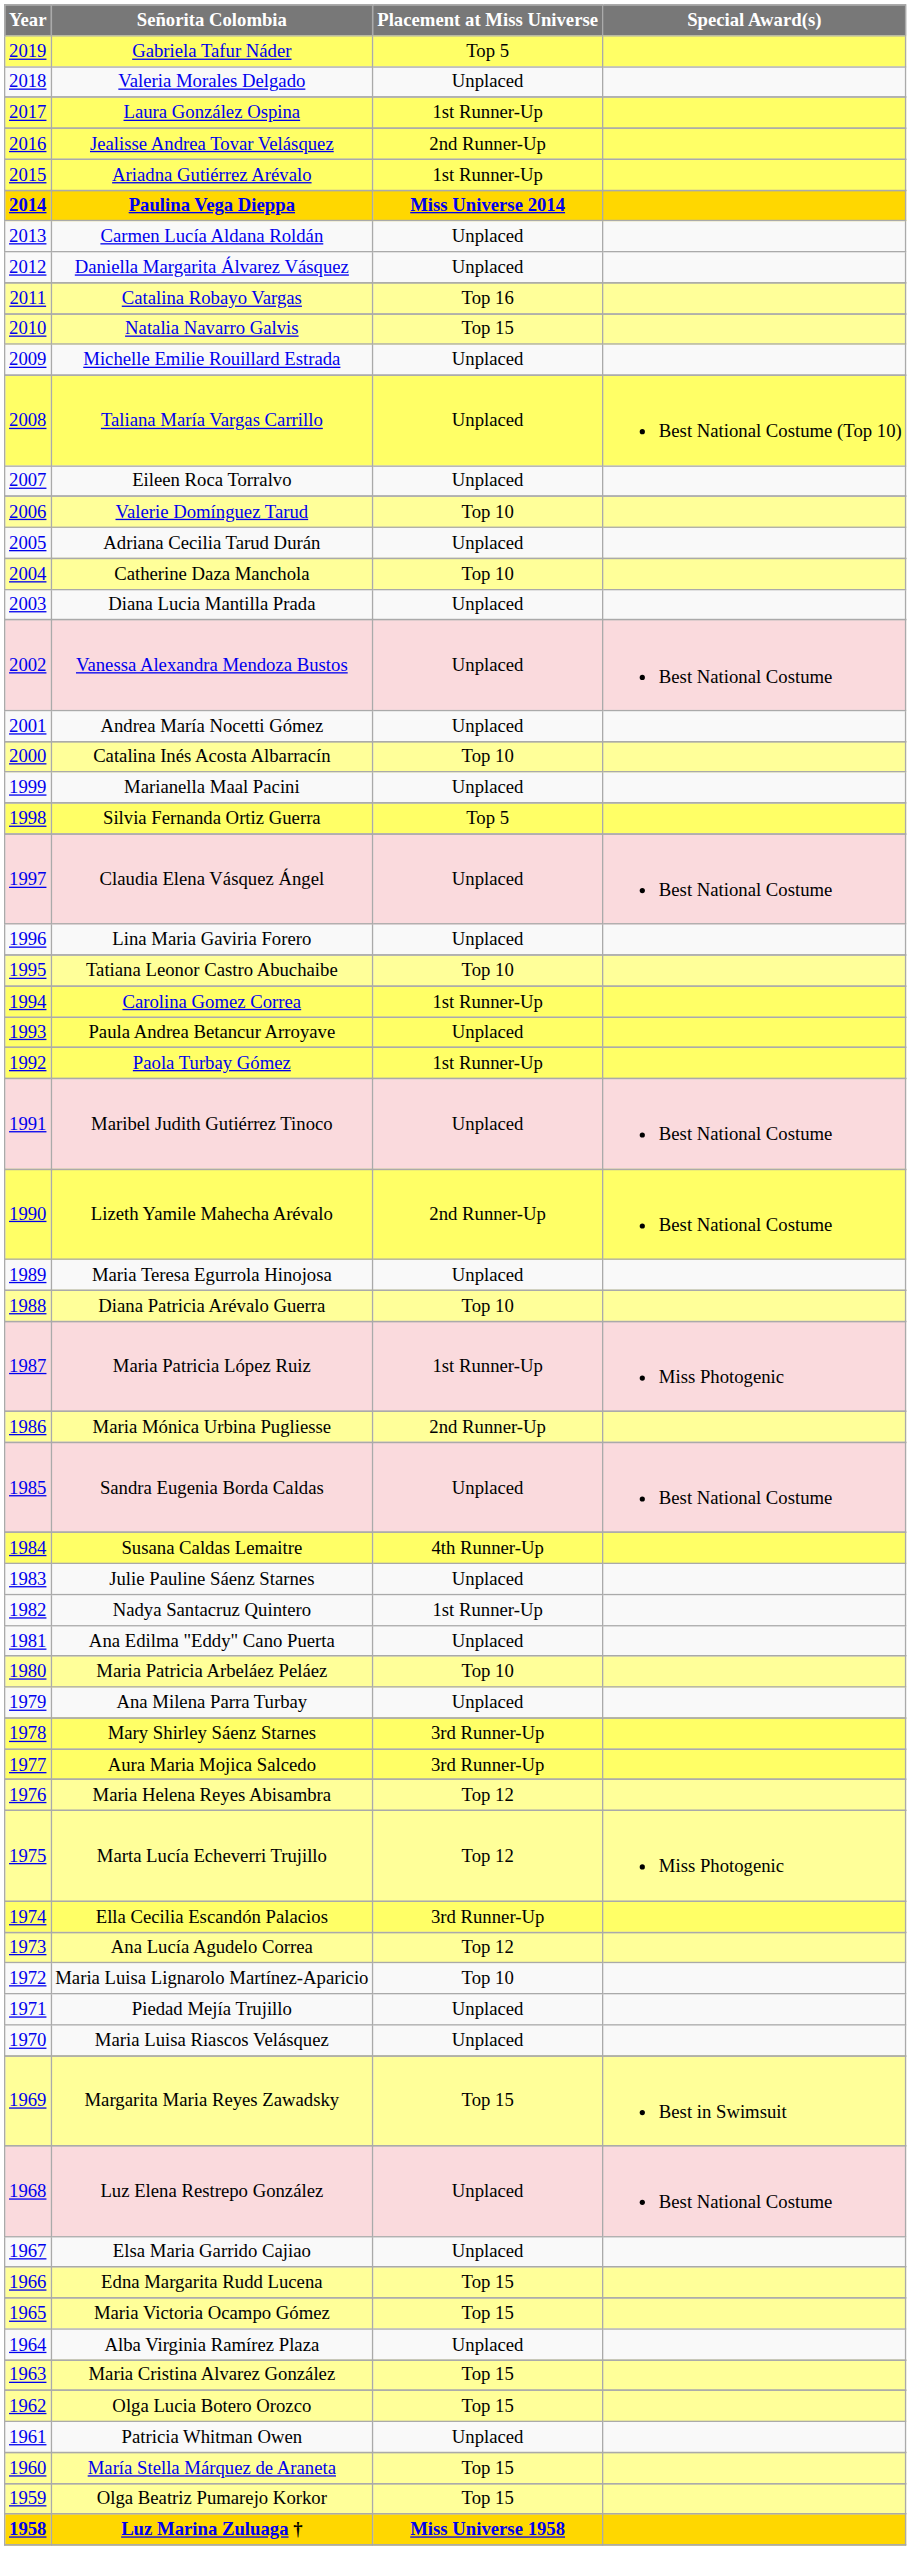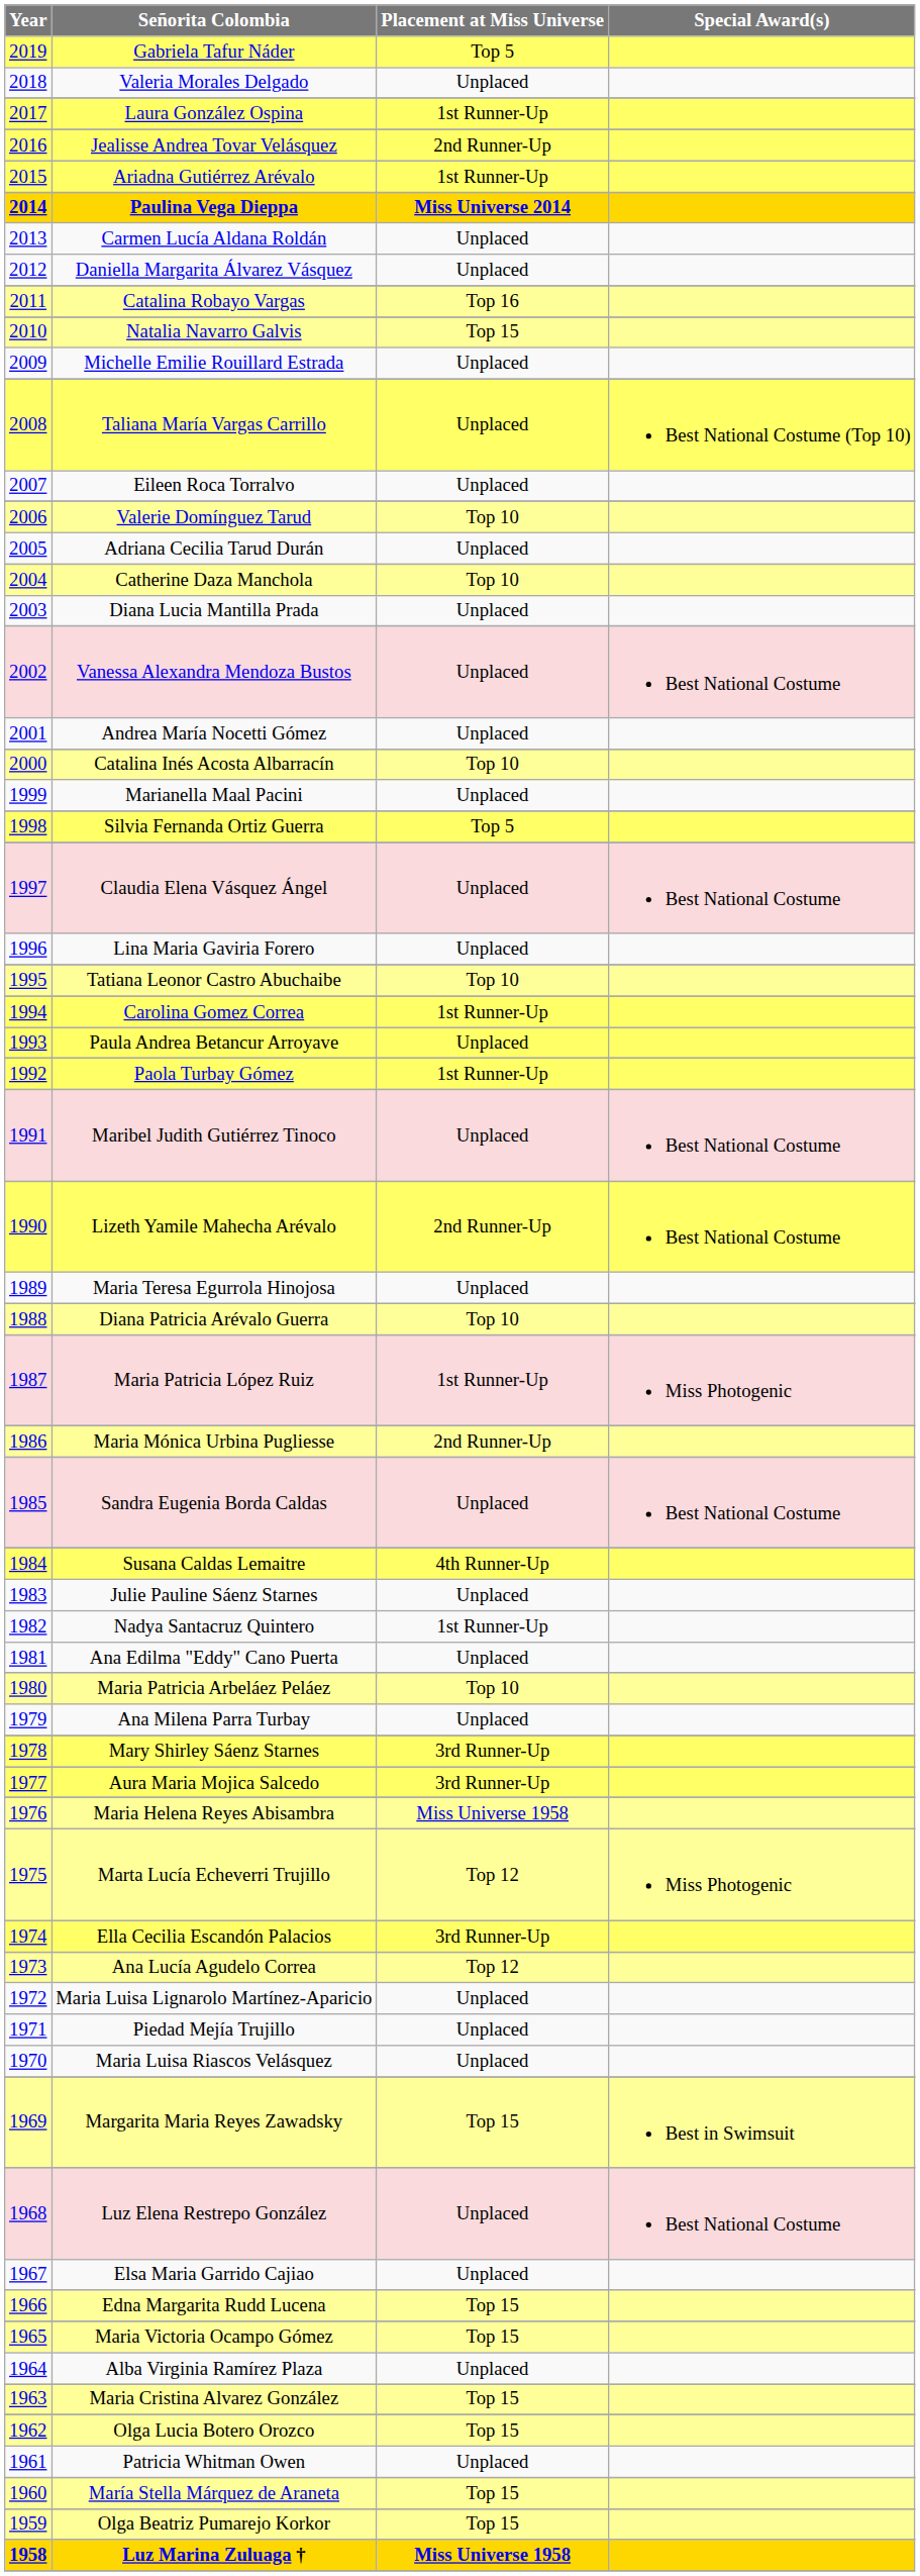Maria Helena Reyes Abisambra | Placement at Miss Universe: Top 12 -> Miss Universe 1958
Maria Luisa Lignarolo Martínez-Aparicio | Placement at Miss Universe: Top 10 -> Unplaced
